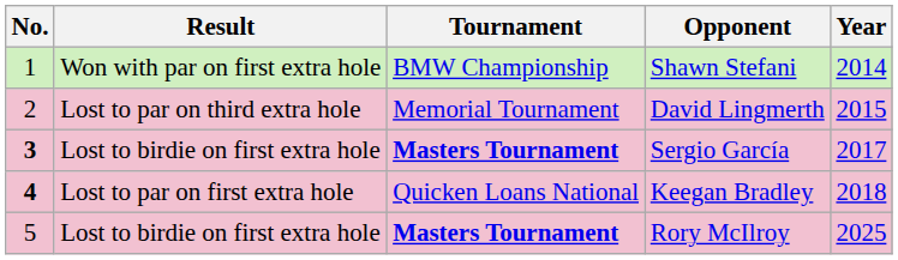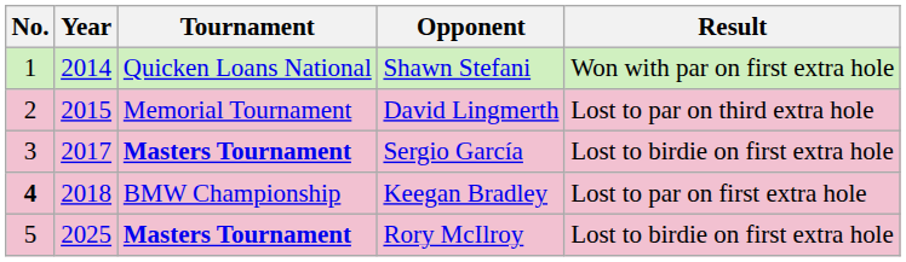columns swapped: Year <-> Result
Shawn Stefani | Tournament: BMW Championship -> Quicken Loans National
Sergio García | No.: bold -> normal
Keegan Bradley | Tournament: Quicken Loans National -> BMW Championship
